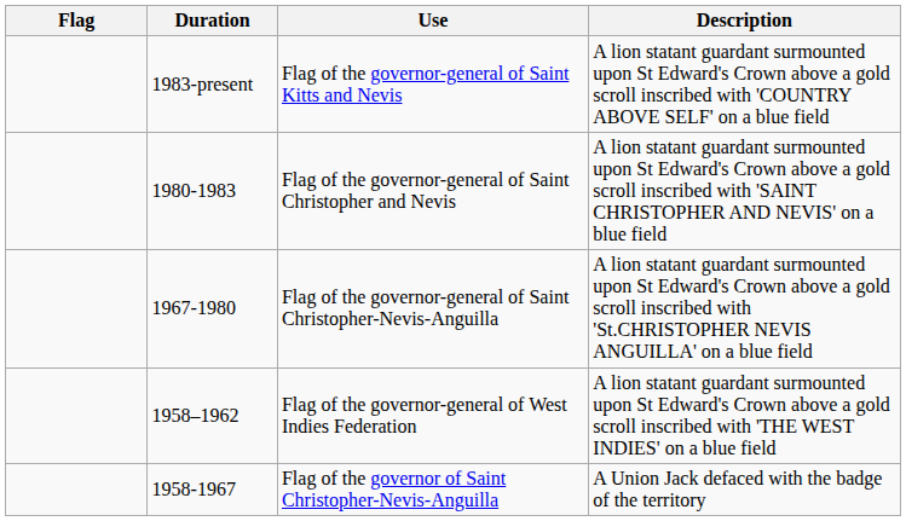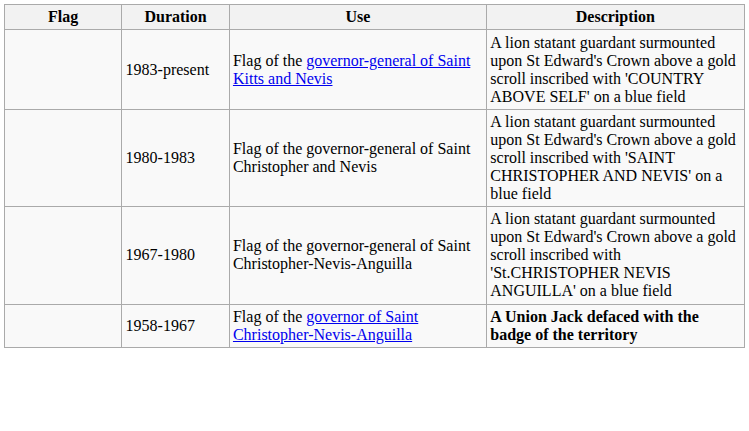- row: 1958–1962 | Flag of the governor-general of West Indies Federation | A lion statant guardant surmounted upon St Edward's Crown above a gold scroll inscribed with 'THE WEST INDIES' on a blue field
Flag of the governor of Saint Christopher-Nevis-Anguilla | Description: normal -> bold
